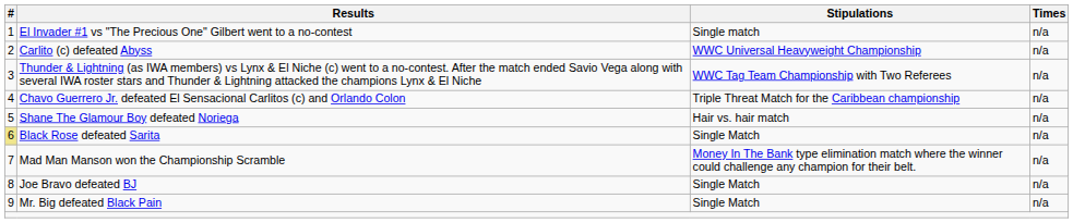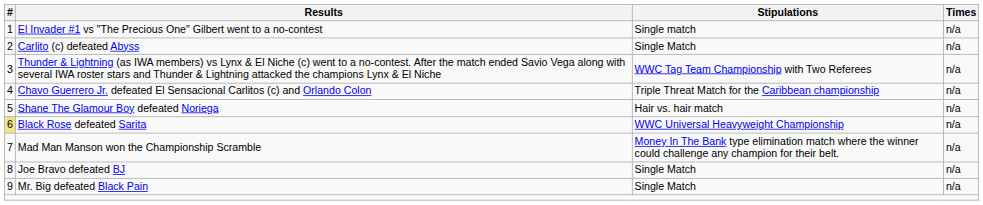Carlito (c) defeated Abyss | Stipulations: WWC Universal Heavyweight Championship -> Single Match
Black Rose defeated Sarita | Stipulations: Single Match -> WWC Universal Heavyweight Championship
